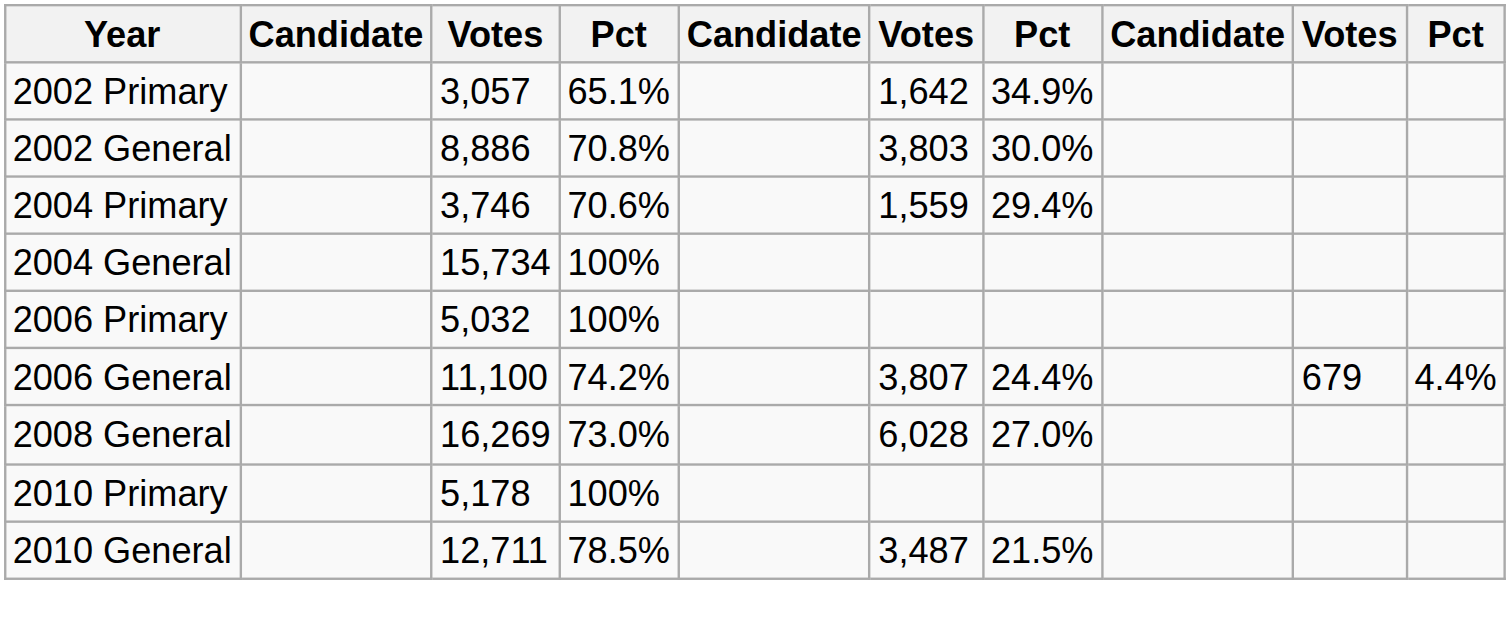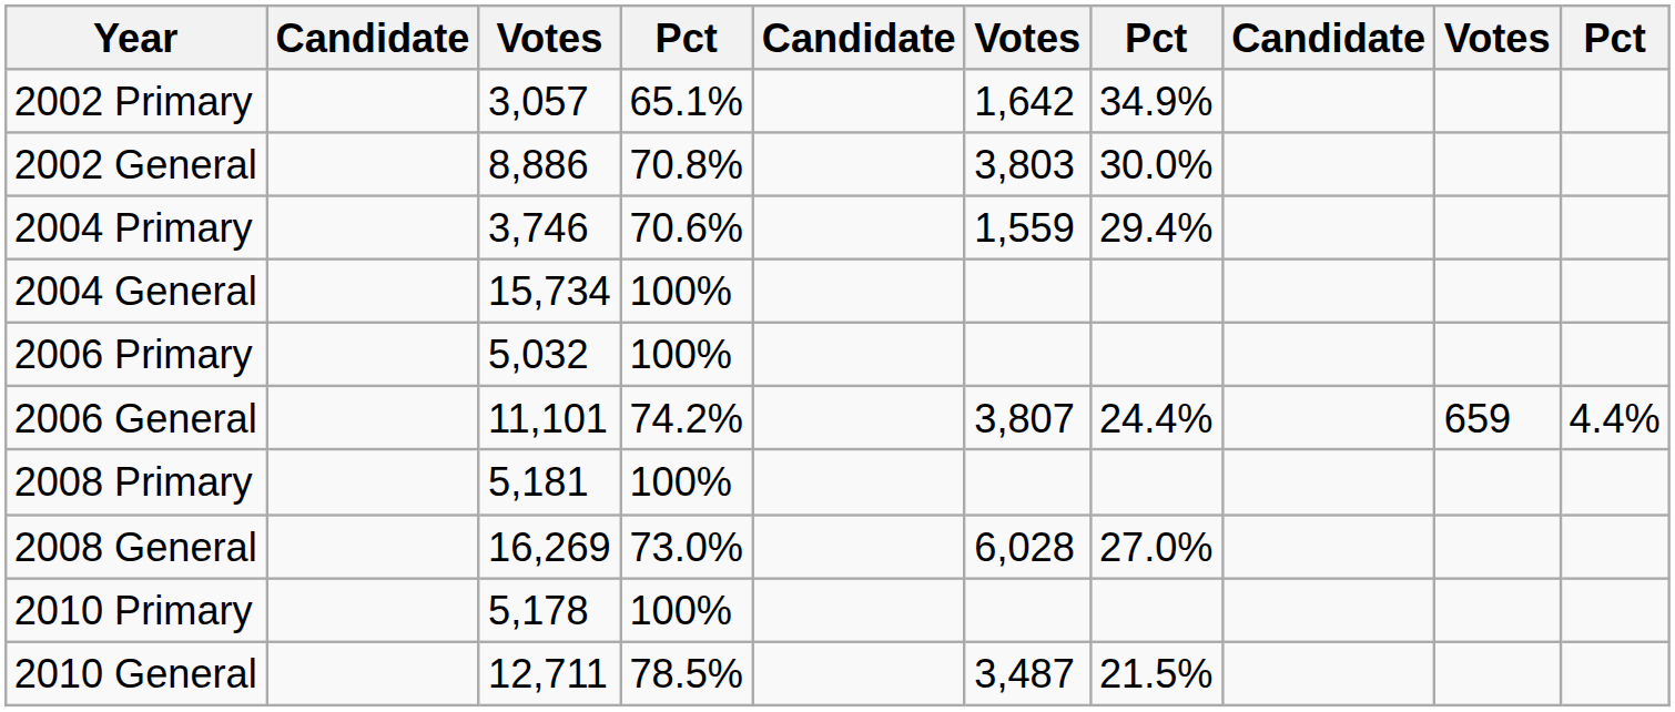2006 General | column 3: 11,100 -> 11,101
2006 General | column 9: 679 -> 659
+ row: 2008 Primary | 5,181 | 100%
